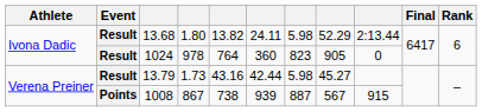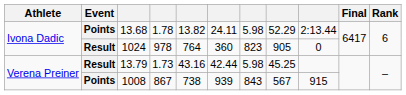13.68 | Event: Result -> Points
13.68 | column 4: 1.80 -> 1.78
13.79 | column 8: 45.27 -> 45.25
1008 | column 7: 887 -> 843
